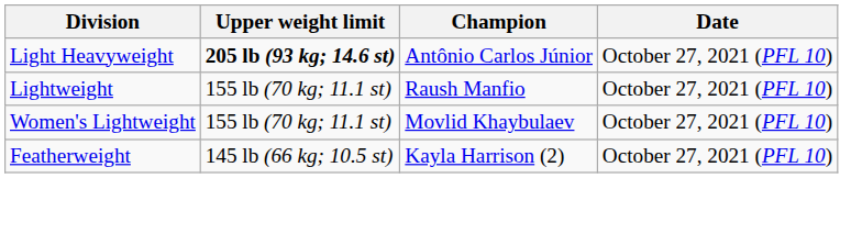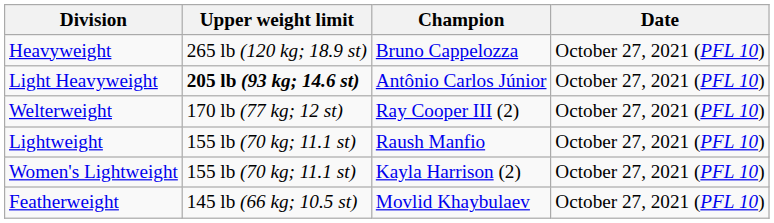+ row: Heavyweight | 265 lb (120 kg; 18.9 st) | Bruno Cappelozza | October 27, 2021 (PFL 10)
+ row: Welterweight | 170 lb (77 kg; 12 st) | Ray Cooper III (2) | October 27, 2021 (PFL 10)
Women's Lightweight | Champion: Movlid Khaybulaev -> Kayla Harrison (2)
Featherweight | Champion: Kayla Harrison (2) -> Movlid Khaybulaev
